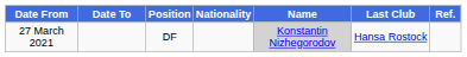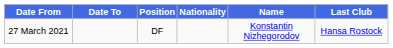- column: Ref.
27 March 2021 | Name: lightgrey background -> no background
